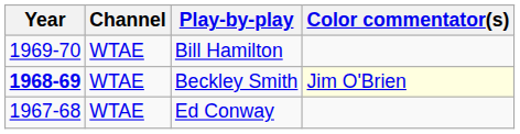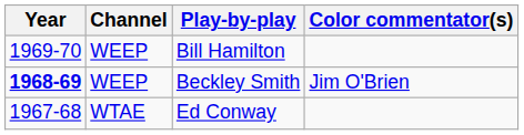Bill Hamilton | Channel: WTAE -> WEEP
Beckley Smith | Channel: WTAE -> WEEP
Beckley Smith | Color commentator(s): lightyellow background -> no background
